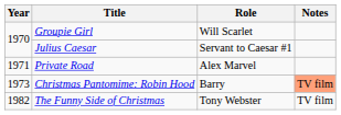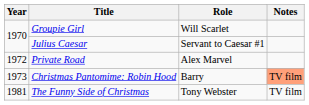Private Road | Year: 1971 -> 1972
The Funny Side of Christmas | Year: 1982 -> 1981
